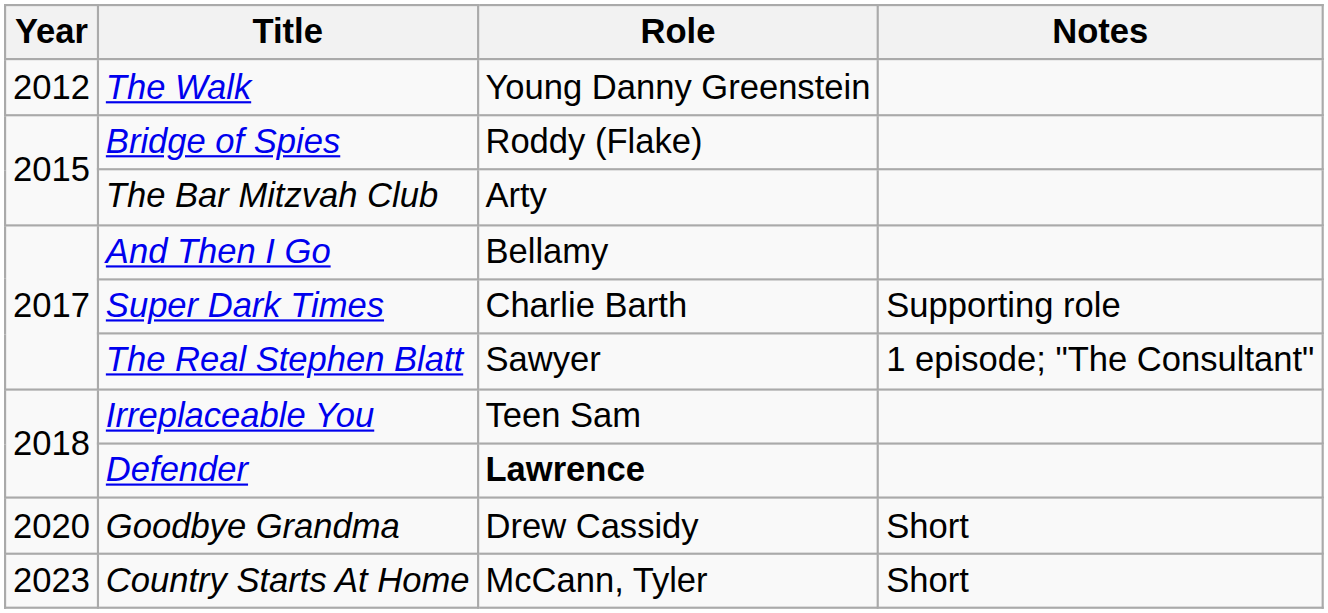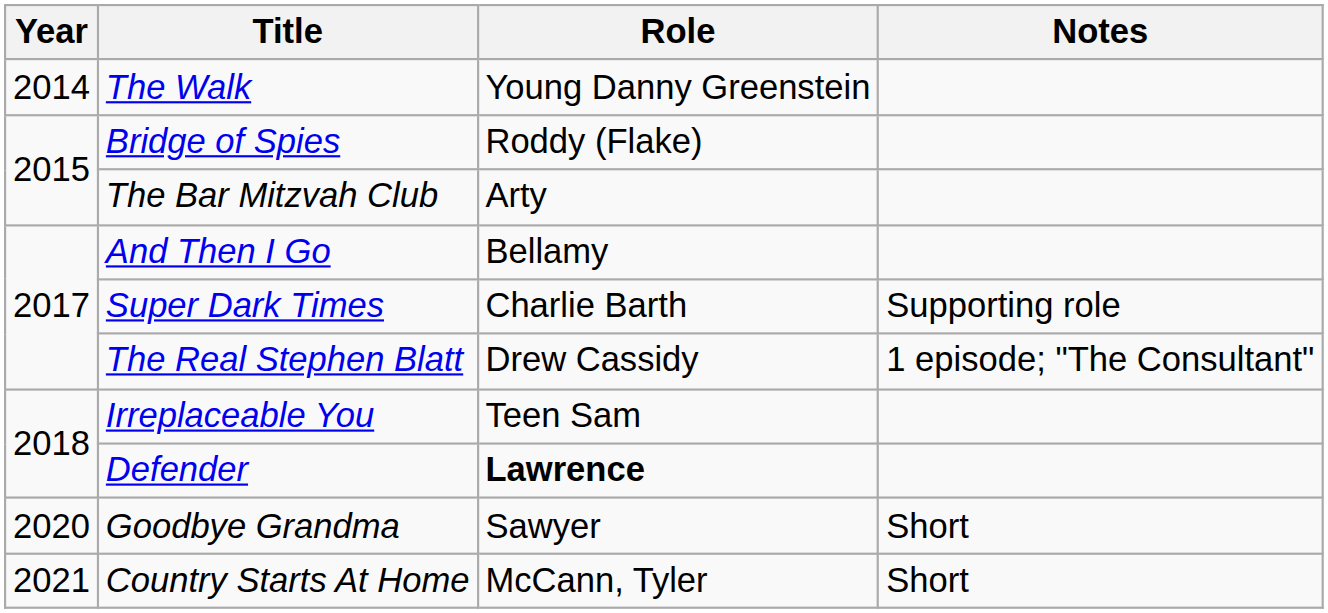The Walk | Year: 2012 -> 2014
The Real Stephen Blatt | Role: Sawyer -> Drew Cassidy
Goodbye Grandma | Role: Drew Cassidy -> Sawyer
Country Starts At Home | Year: 2023 -> 2021
